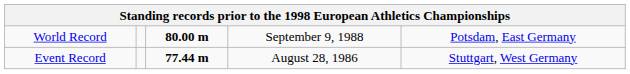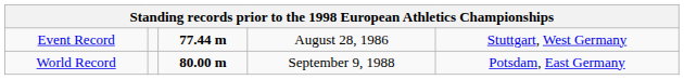rows swapped: World Record <-> Event Record
